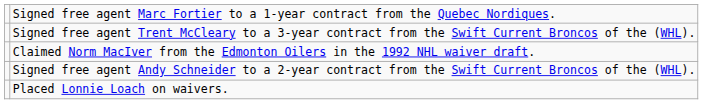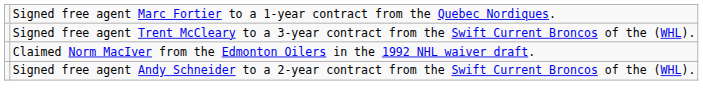- row: Placed Lonnie Loach on waivers.
